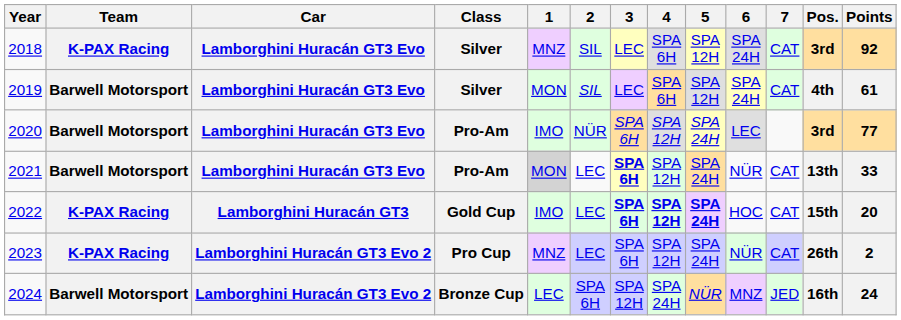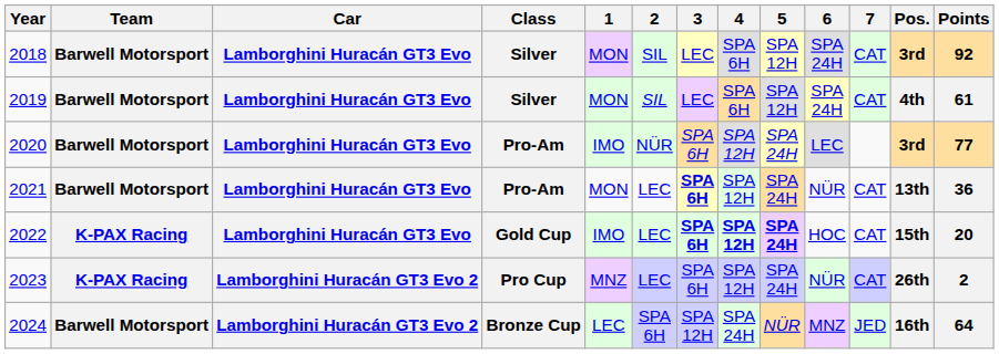2018 | Team: K-PAX Racing -> Barwell Motorsport
2018 | 1: MNZ -> MON
2021 | 1: lightgrey background -> no background
2021 | Points: 33 -> 36
2022 | Car: Lamborghini Huracán GT3 -> Lamborghini Huracán GT3 Evo
2024 | Points: 24 -> 64
